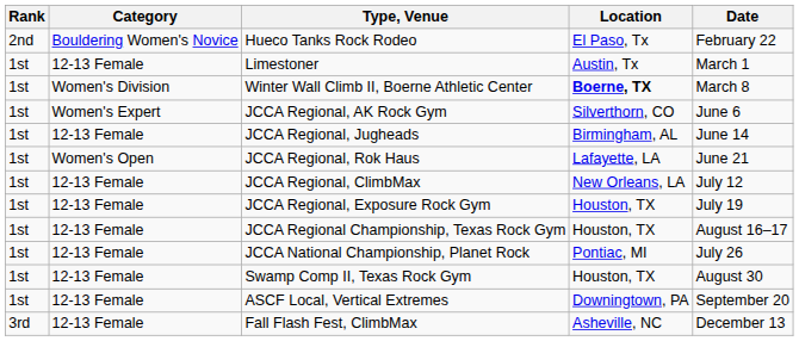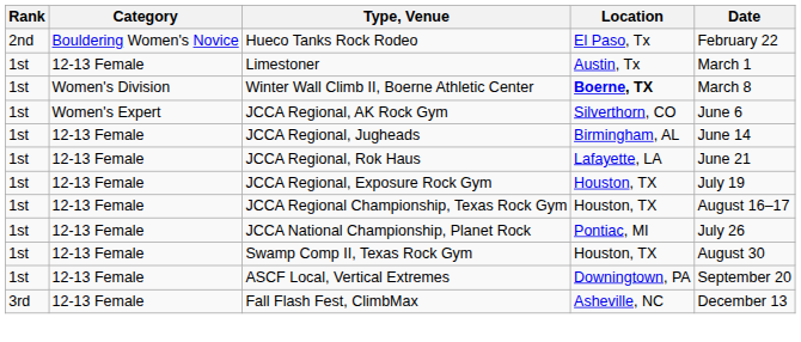JCCA Regional, Rok Haus | Category: Women's Open -> 12-13 Female
- row: 1st | 12-13 Female | JCCA Regional, ClimbMax | New Orleans, LA | July 12
